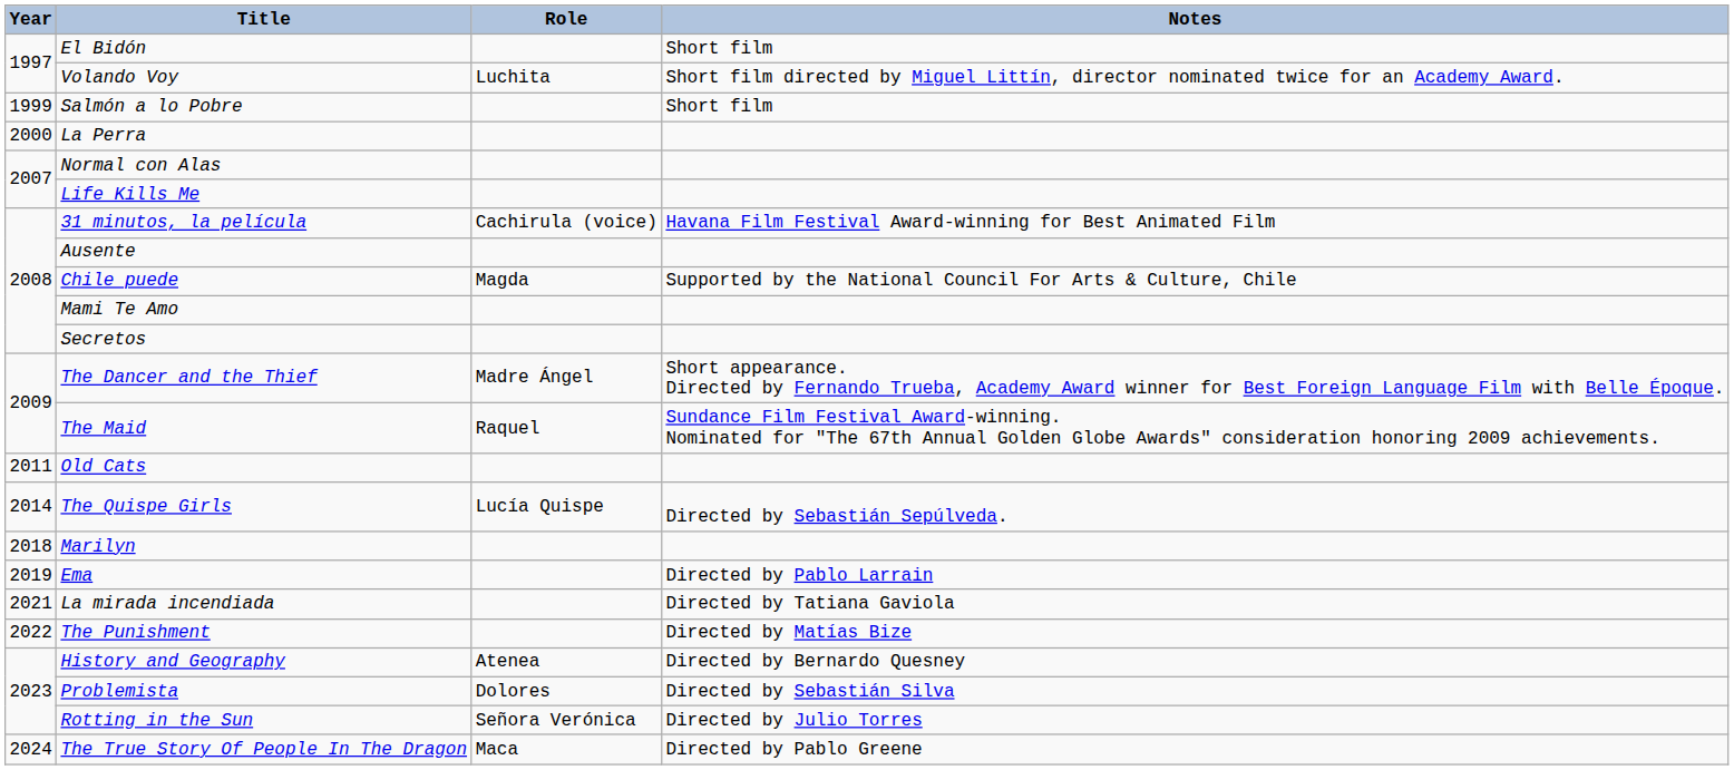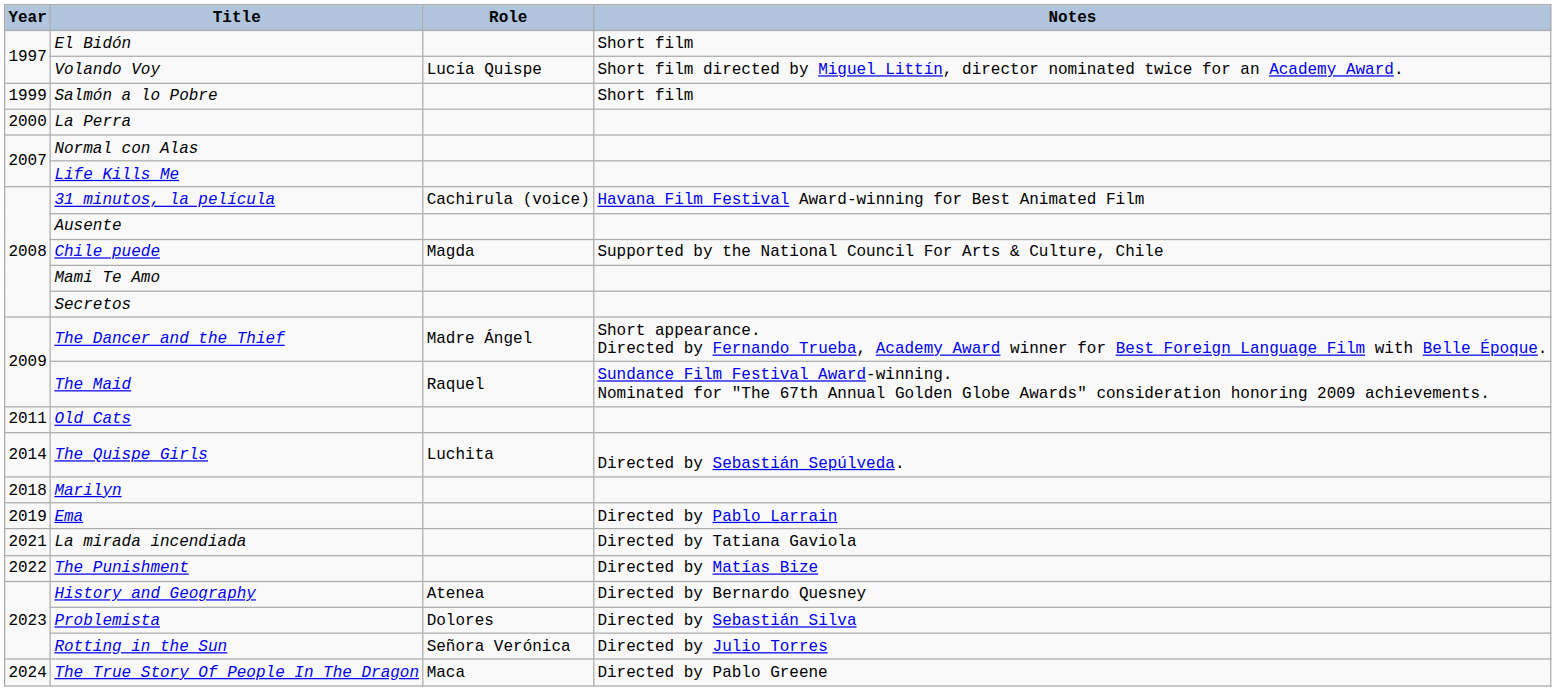Volando Voy | Role: Luchita -> Lucía Quispe
The Quispe Girls | Role: Lucía Quispe -> Luchita
